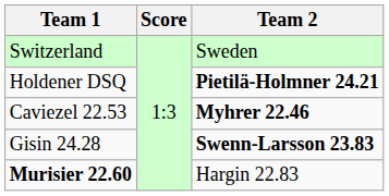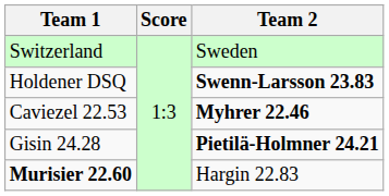Holdener DSQ | Team 2: Pietilä-Holmner 24.21 -> Swenn-Larsson 23.83
Gisin 24.28 | Team 2: Swenn-Larsson 23.83 -> Pietilä-Holmner 24.21
